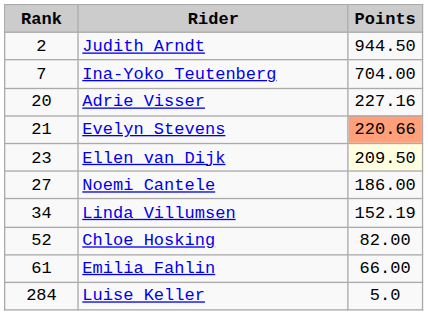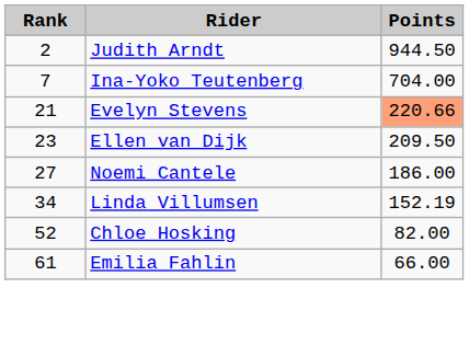- row: 20 | Adrie Visser | 227.16
Ellen van Dijk | Points: lightyellow background -> no background
- row: 284 | Luise Keller | 5.0
